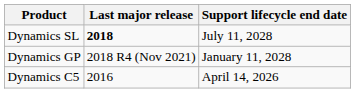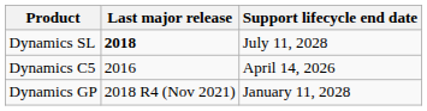rows swapped: Dynamics GP <-> Dynamics C5
